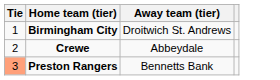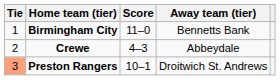+ column: Score | 11–0 | 4–3 | 10–1
Birmingham City | Away team (tier): Droitwich St. Andrews -> Bennetts Bank
Preston Rangers | Away team (tier): Bennetts Bank -> Droitwich St. Andrews
